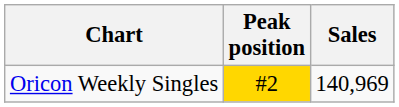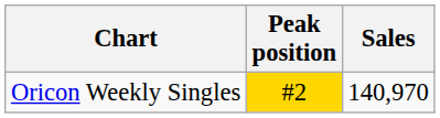Oricon Weekly Singles | Sales: 140,969 -> 140,970
